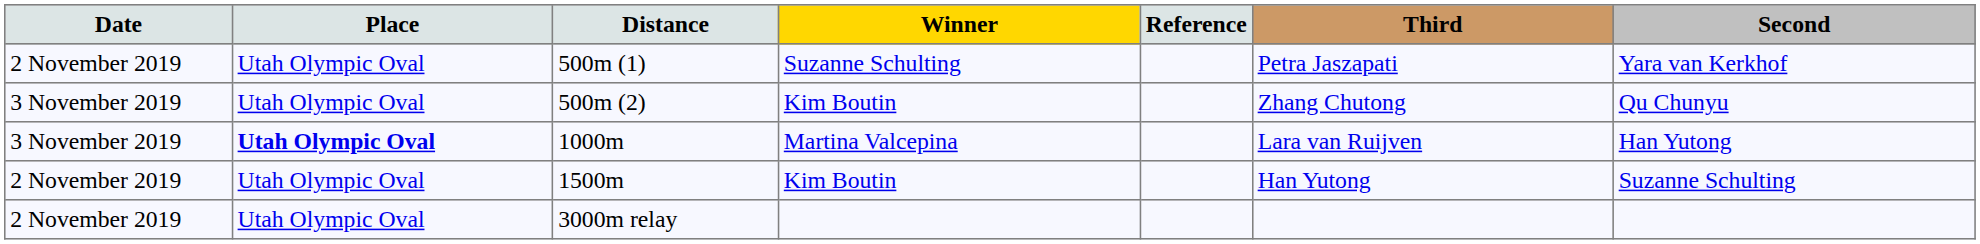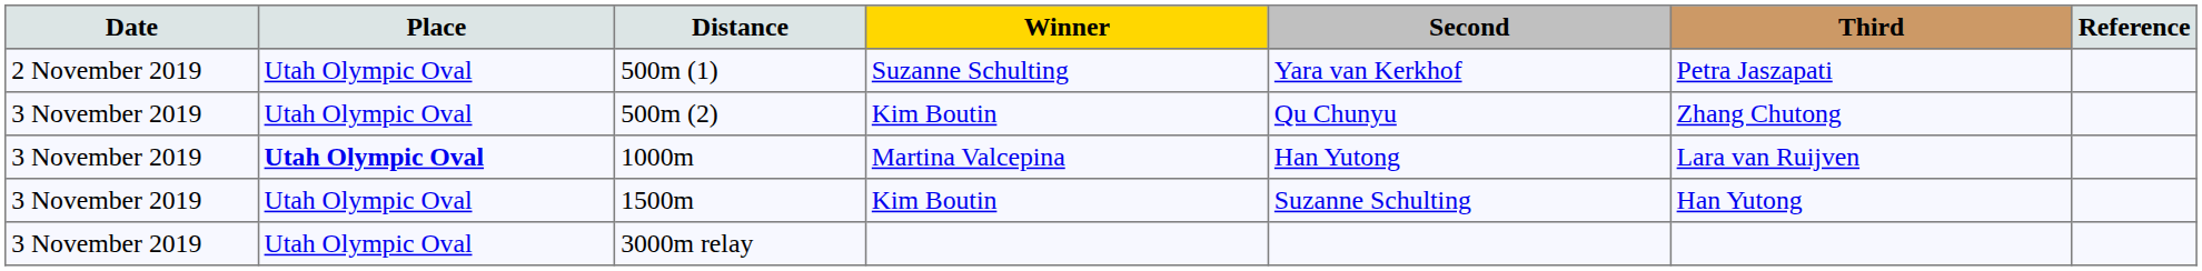columns swapped: Second <-> Reference
1500m | Date: 2 November 2019 -> 3 November 2019
3000m relay | Date: 2 November 2019 -> 3 November 2019
